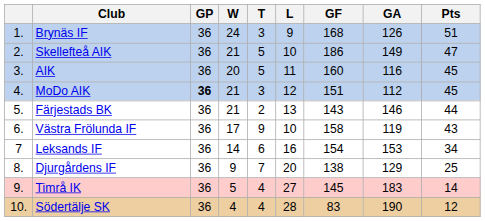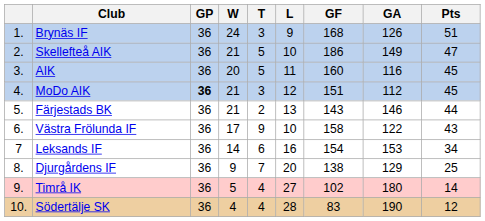Västra Frölunda IF | GA: 119 -> 122
Timrå IK | GF: 145 -> 102
Timrå IK | GA: 183 -> 180
